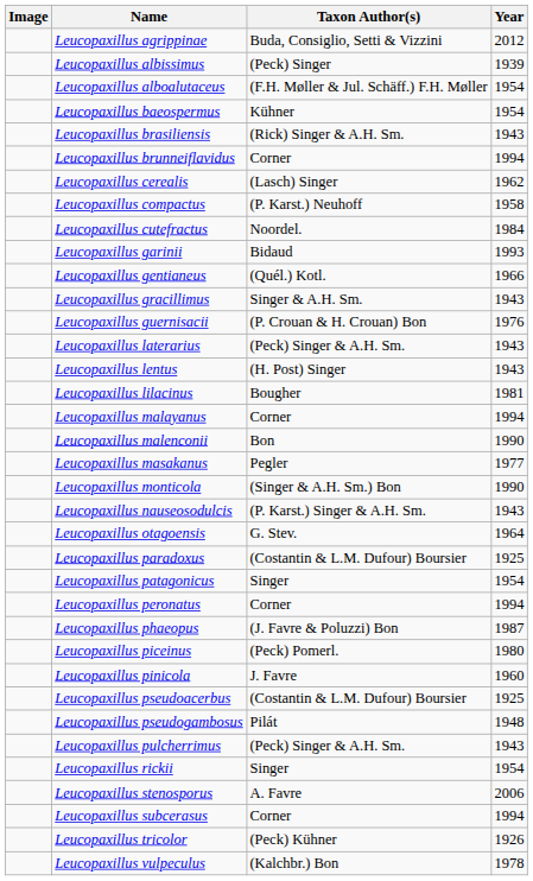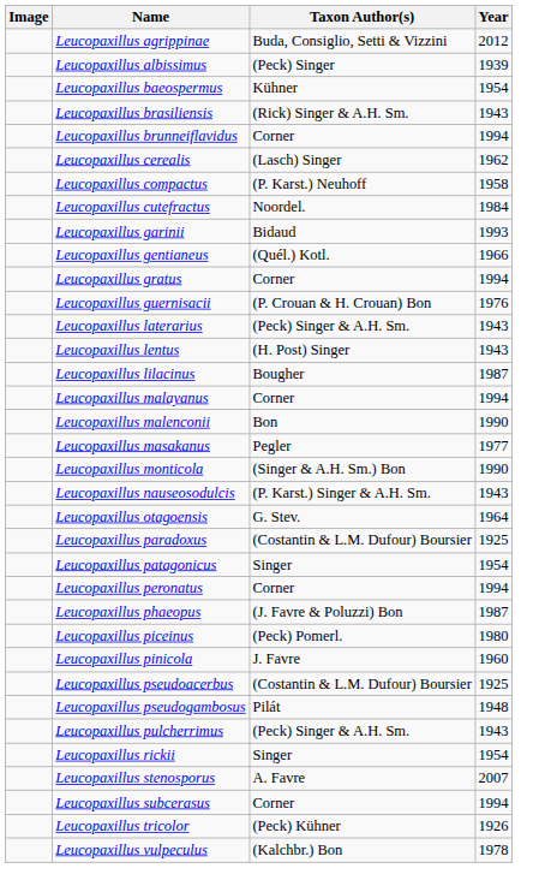- row: Leucopaxillus alboalutaceus | (F.H. Møller & Jul. Schäff.) F.H. Møller | 1954
- row: Leucopaxillus gracillimus | Singer & A.H. Sm. | 1943
+ row: Leucopaxillus gratus | Corner | 1994
Leucopaxillus lilacinus | Year: 1981 -> 1987
Leucopaxillus stenosporus | Year: 2006 -> 2007
